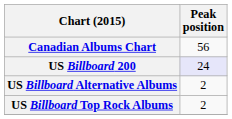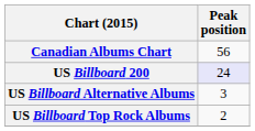US Billboard Alternative Albums | Peak position: 2 -> 3
